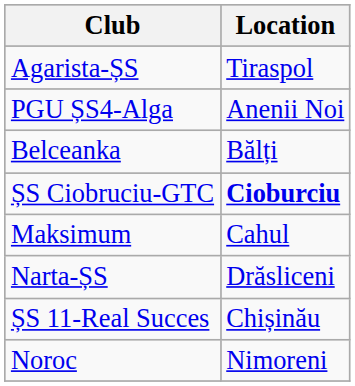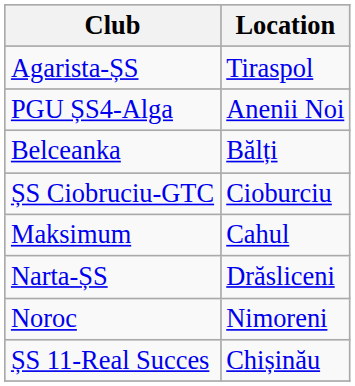ȘS Ciobruciu-GTC | Location: bold -> normal
rows swapped: Noroc <-> ȘS 11-Real Succes
